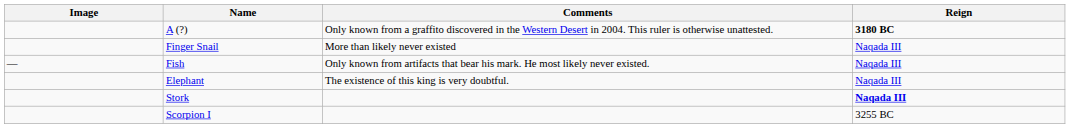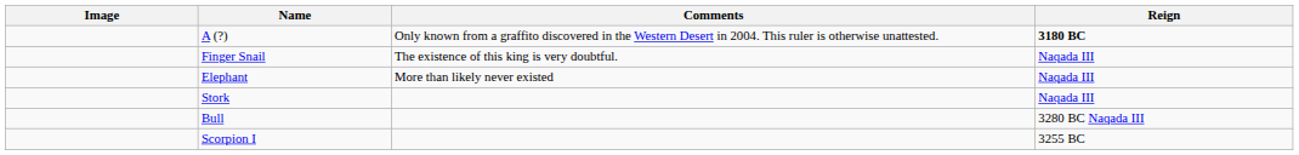Finger Snail | Comments: More than likely never existed -> The existence of this king is very doubtful.
- row: — | Fish | Only known from artifacts that bear his mark. He most likely never existed. | Naqada III
Elephant | Comments: The existence of this king is very doubtful. -> More than likely never existed
Stork | Reign: bold -> normal
+ row: Bull | 3280 BC Naqada III
